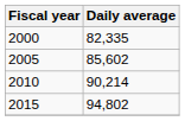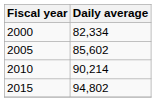2000 | Daily average: 82,335 -> 82,334
